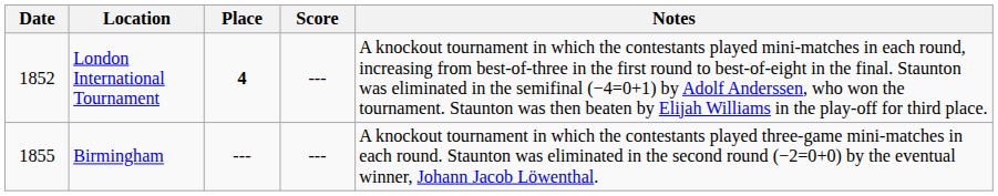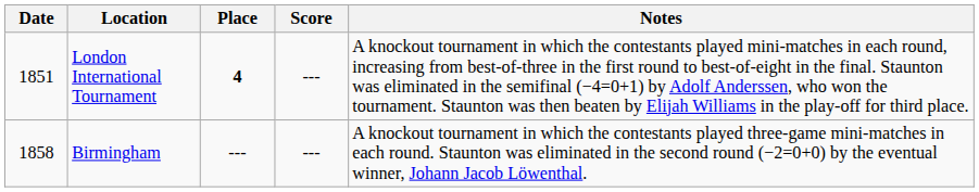London International Tournament | Date: 1852 -> 1851
Birmingham | Date: 1855 -> 1858
